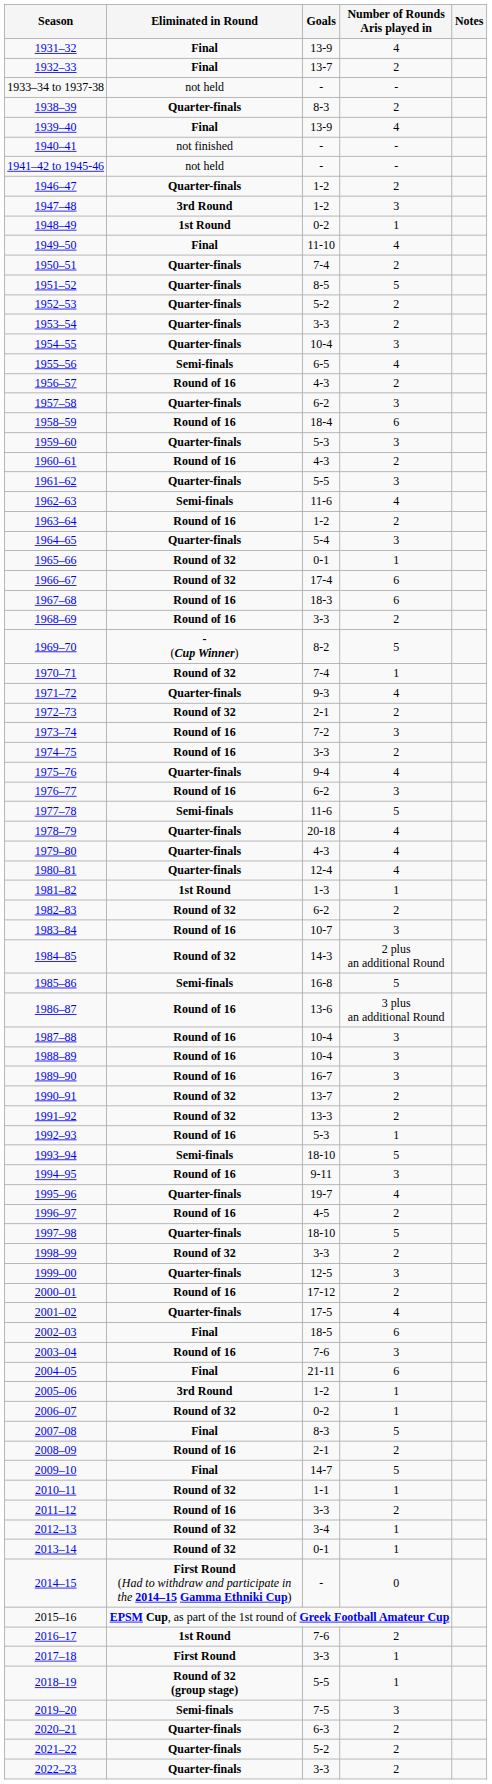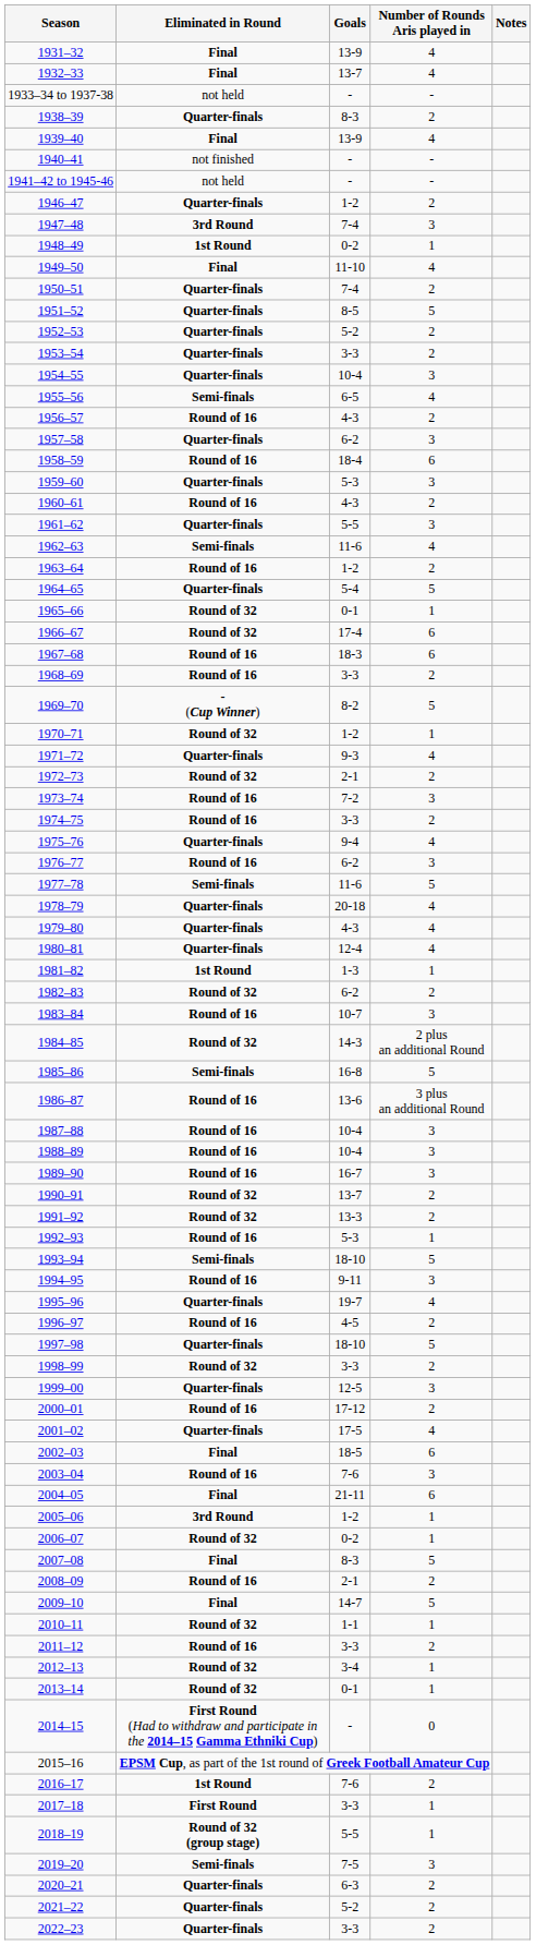1932–33 | Number of Rounds Aris played in: 2 -> 4
1947–48 | Goals: 1-2 -> 7-4
1964–65 | Number of Rounds Aris played in: 3 -> 5
1970–71 | Goals: 7-4 -> 1-2
